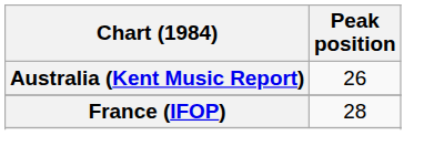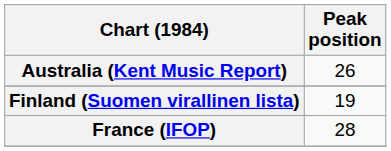+ row: Finland (Suomen virallinen lista) | 19
